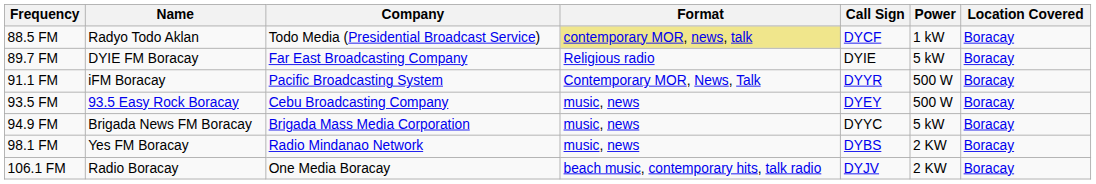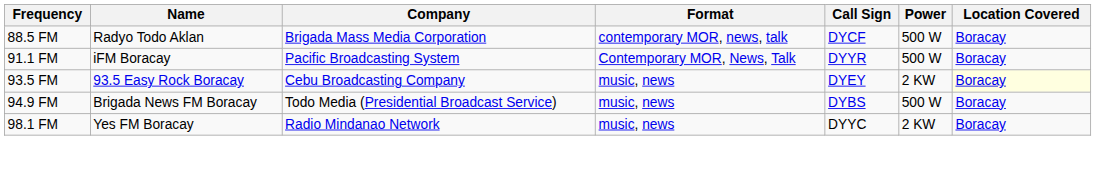88.5 FM | Company: Todo Media (Presidential Broadcast Service) -> Brigada Mass Media Corporation
88.5 FM | Format: khaki background -> no background
88.5 FM | Power: 1 kW -> 500 W
- row: 89.7 FM | DYIE FM Boracay | Far East Broadcasting Company | Religious radio | DYIE | 5 kW | Boracay
93.5 FM | Power: 500 W -> 2 KW
93.5 FM | Location Covered: no background -> lightyellow background
94.9 FM | Company: Brigada Mass Media Corporation -> Todo Media (Presidential Broadcast Service)
94.9 FM | Call Sign: DYYC -> DYBS
94.9 FM | Power: 5 kW -> 500 W
98.1 FM | Call Sign: DYBS -> DYYC
- row: 106.1 FM | Radio Boracay | One Media Boracay | beach music, contemporary hits, talk radio | DYJV | 2 KW | Boracay
